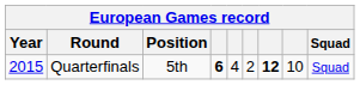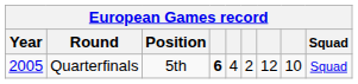Quarterfinals | Year: 2015 -> 2005
Quarterfinals | column 7: bold -> normal
